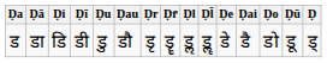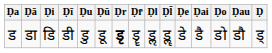columns swapped: Ḍū <-> Ḍau
ड | Ḍr: normal -> bold
